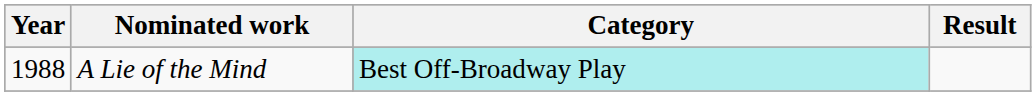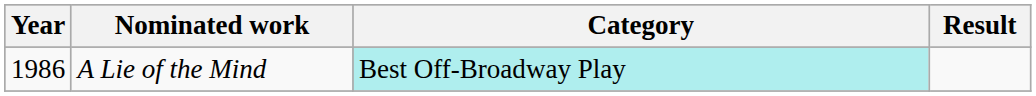A Lie of the Mind | Year: 1988 -> 1986
